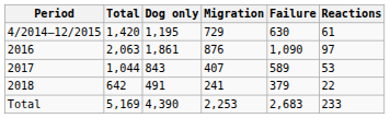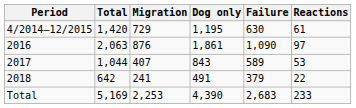columns swapped: Dog only <-> Migration
